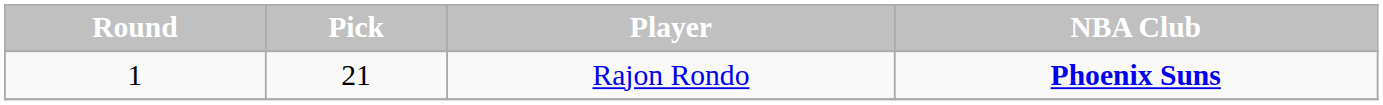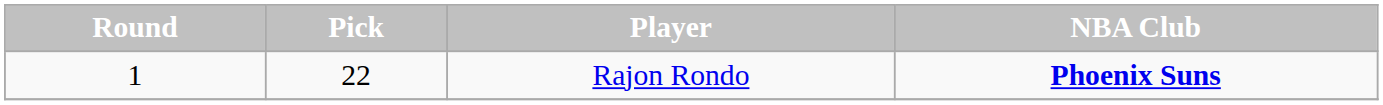Rajon Rondo | Pick: 21 -> 22
